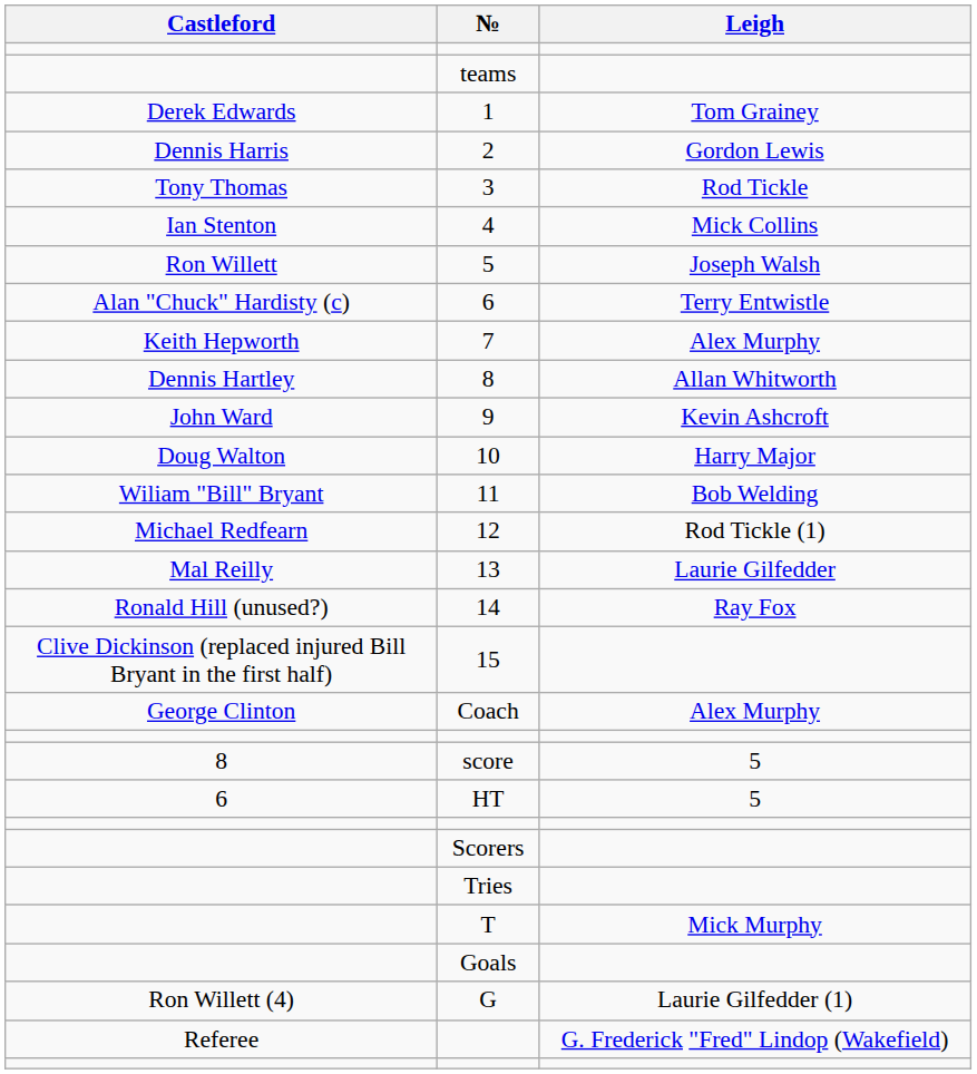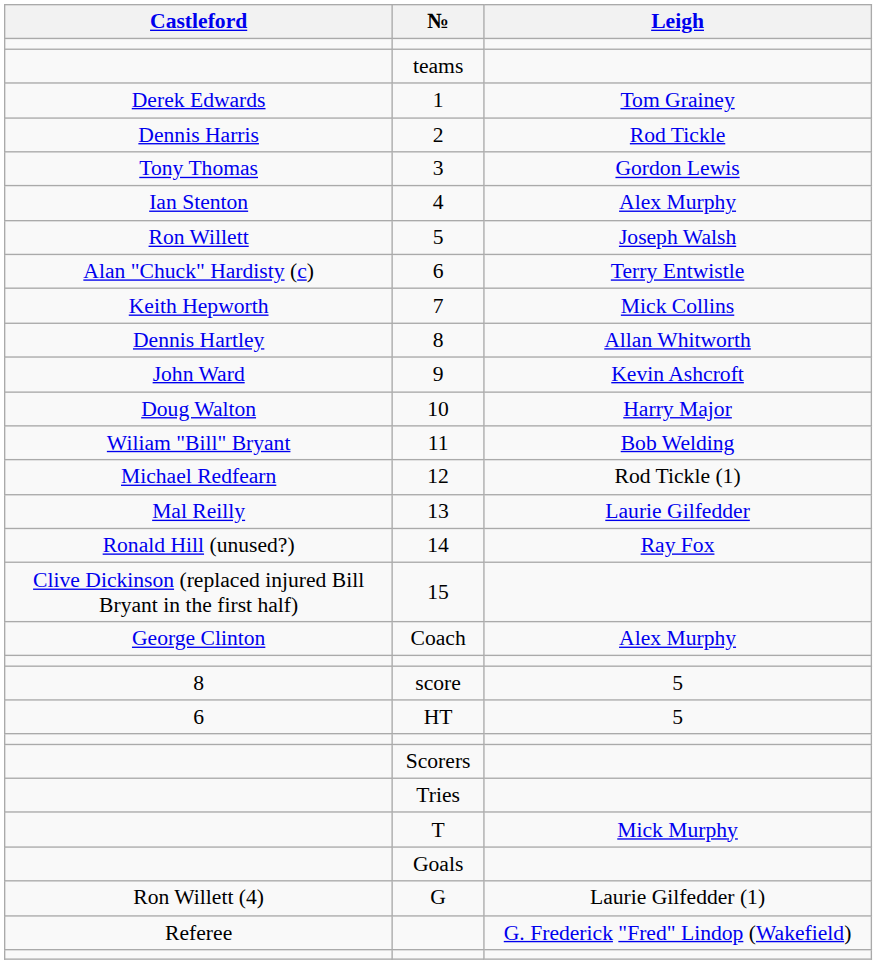2 | Leigh: Gordon Lewis -> Rod Tickle
3 | Leigh: Rod Tickle -> Gordon Lewis
4 | Leigh: Mick Collins -> Alex Murphy
7 | Leigh: Alex Murphy -> Mick Collins
